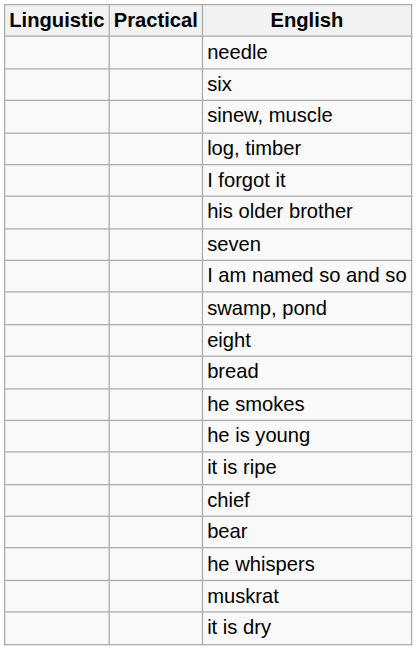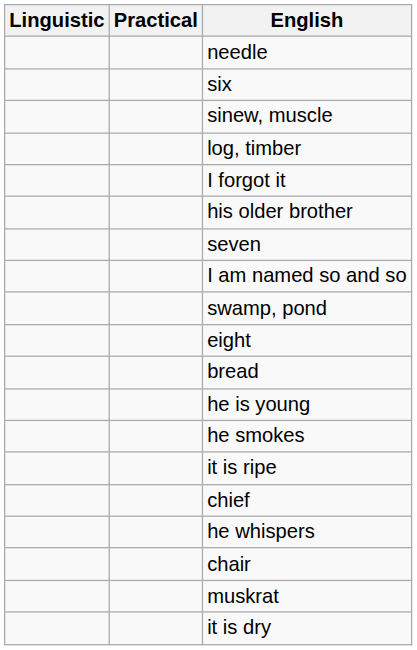rows swapped: he smokes <-> he is young
- row: bear
+ row: chair
